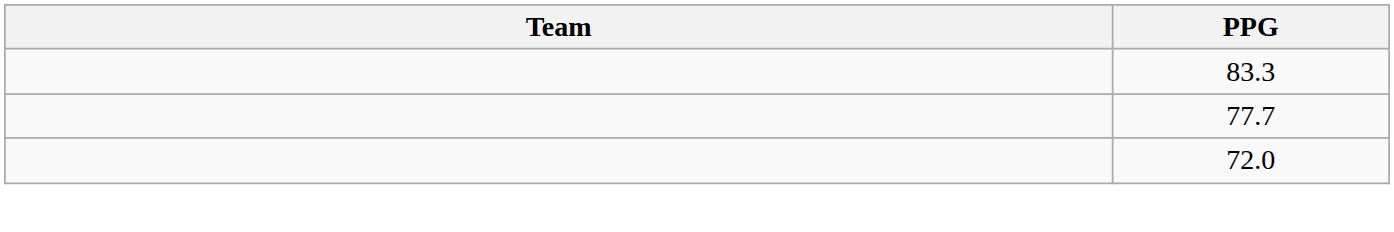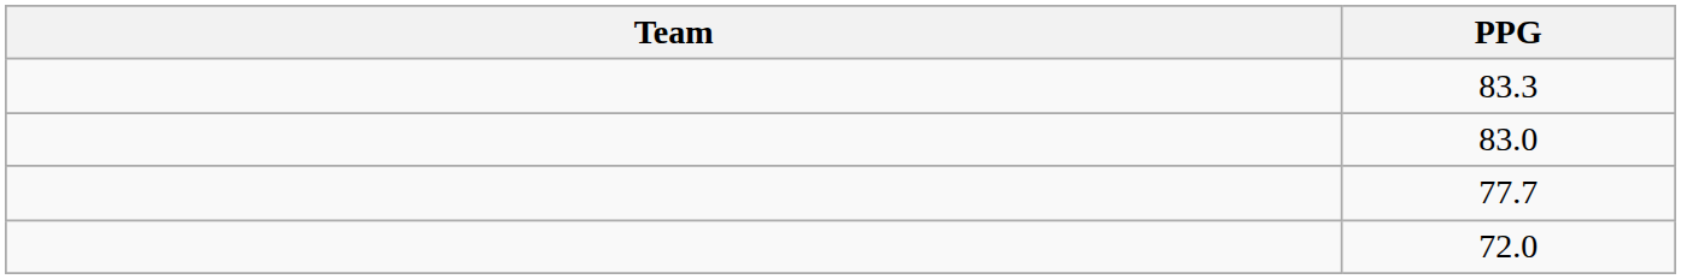+ row: 83.0
